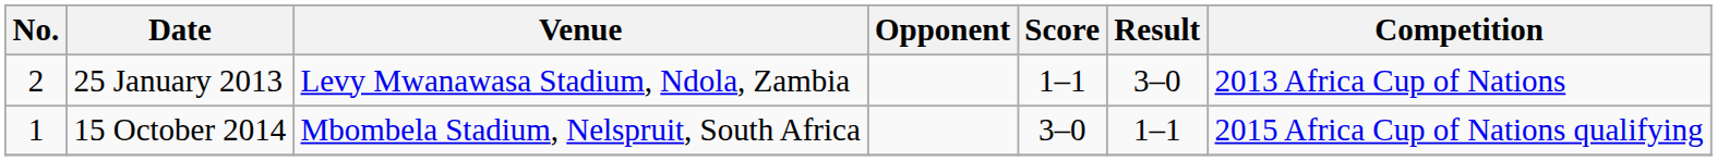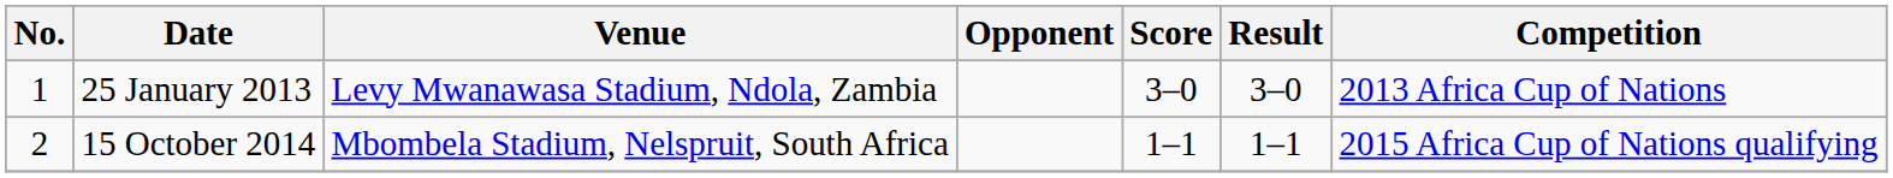25 January 2013 | No.: 2 -> 1
25 January 2013 | Score: 1–1 -> 3–0
15 October 2014 | No.: 1 -> 2
15 October 2014 | Score: 3–0 -> 1–1
